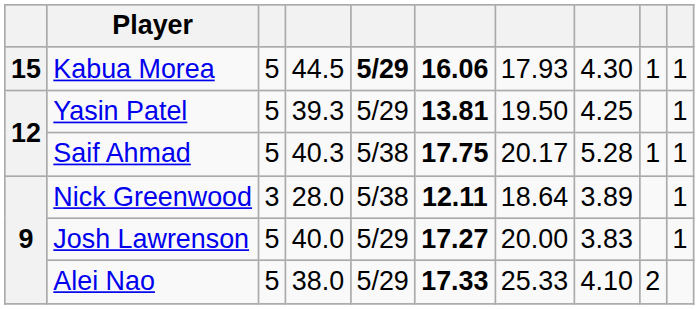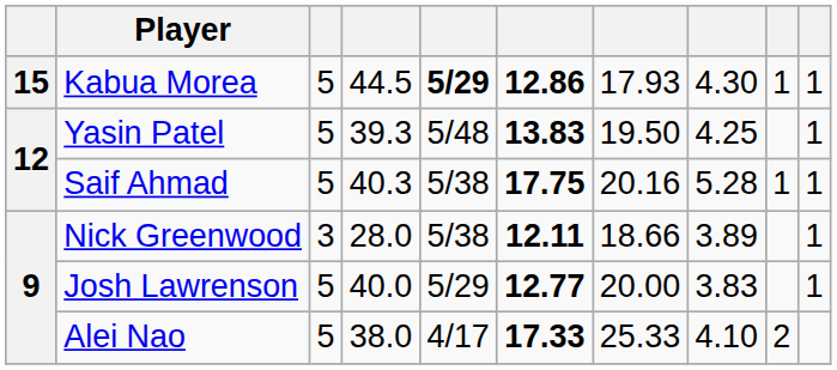Kabua Morea | column 6: 16.06 -> 12.86
Yasin Patel | column 5: 5/29 -> 5/48
Yasin Patel | column 6: 13.81 -> 13.83
Saif Ahmad | column 7: 20.17 -> 20.16
Nick Greenwood | column 7: 18.64 -> 18.66
Josh Lawrenson | column 6: 17.27 -> 12.77
Alei Nao | column 5: 5/29 -> 4/17
